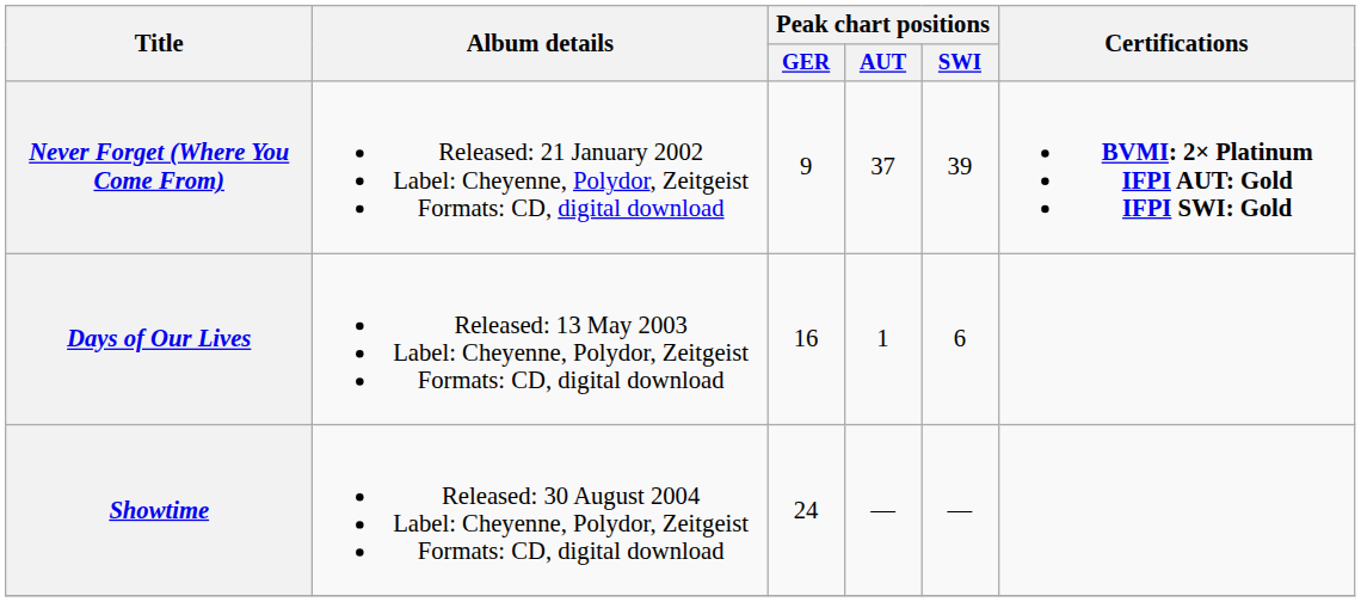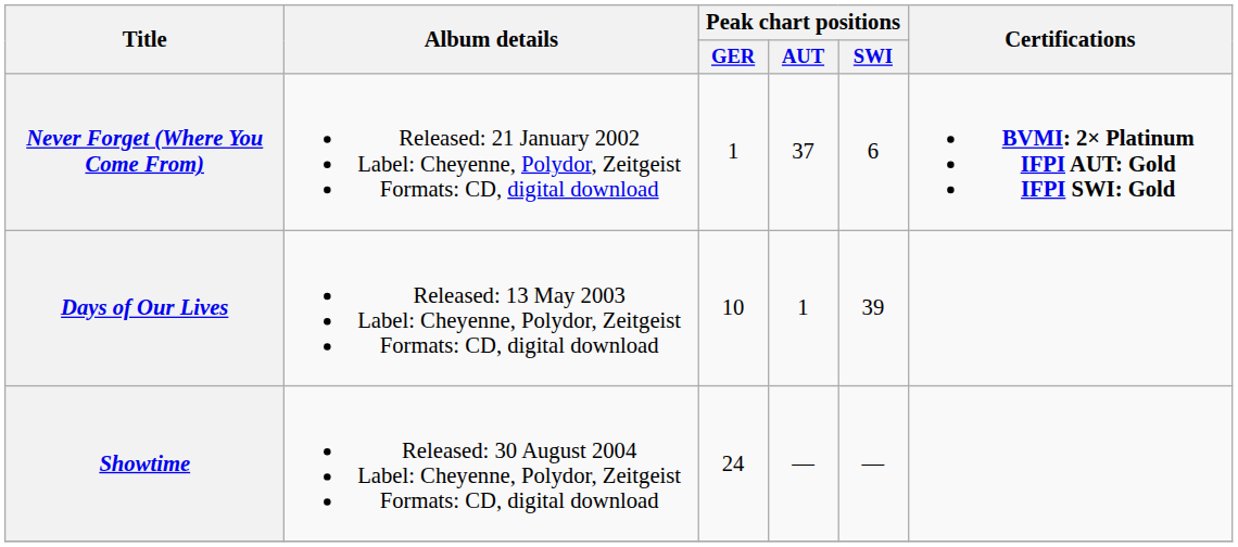Never Forget (Where You Come From) | Peak chart positions / GER: 9 -> 1
Never Forget (Where You Come From) | Peak chart positions / SWI: 39 -> 6
Days of Our Lives | Peak chart positions / GER: 16 -> 10
Days of Our Lives | Peak chart positions / SWI: 6 -> 39
